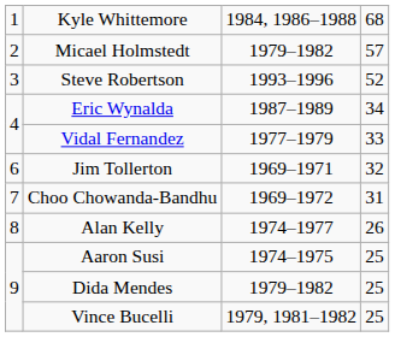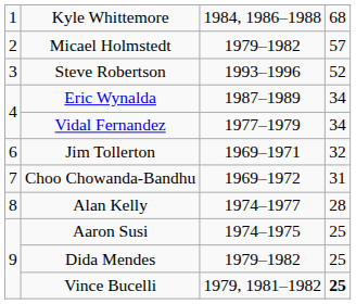Vidal Fernandez | column 4: 33 -> 34
Alan Kelly | column 4: 26 -> 28
Vince Bucelli | column 4: normal -> bold
